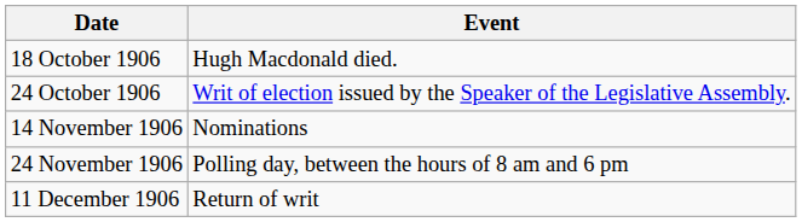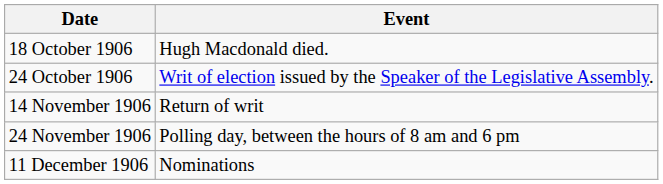14 November 1906 | Event: Nominations -> Return of writ
11 December 1906 | Event: Return of writ -> Nominations
